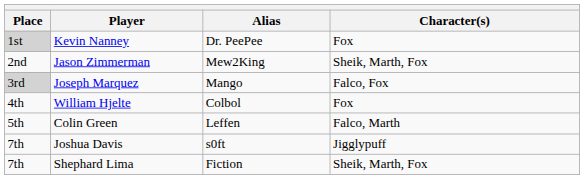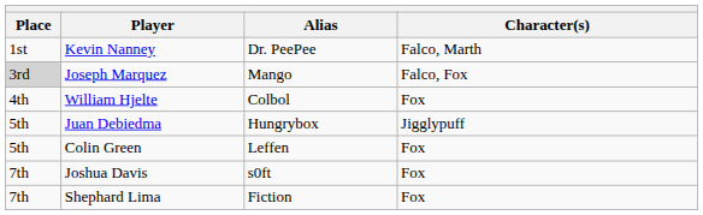Kevin Nanney | Place: lightgrey background -> no background
Kevin Nanney | Character(s): Fox -> Falco, Marth
- row: 2nd | Jason Zimmerman | Mew2King | Sheik, Marth, Fox
+ row: 5th | Juan Debiedma | Hungrybox | Jigglypuff
Colin Green | Character(s): Falco, Marth -> Fox
Joshua Davis | Character(s): Jigglypuff -> Fox
Shephard Lima | Character(s): Sheik, Marth, Fox -> Fox
